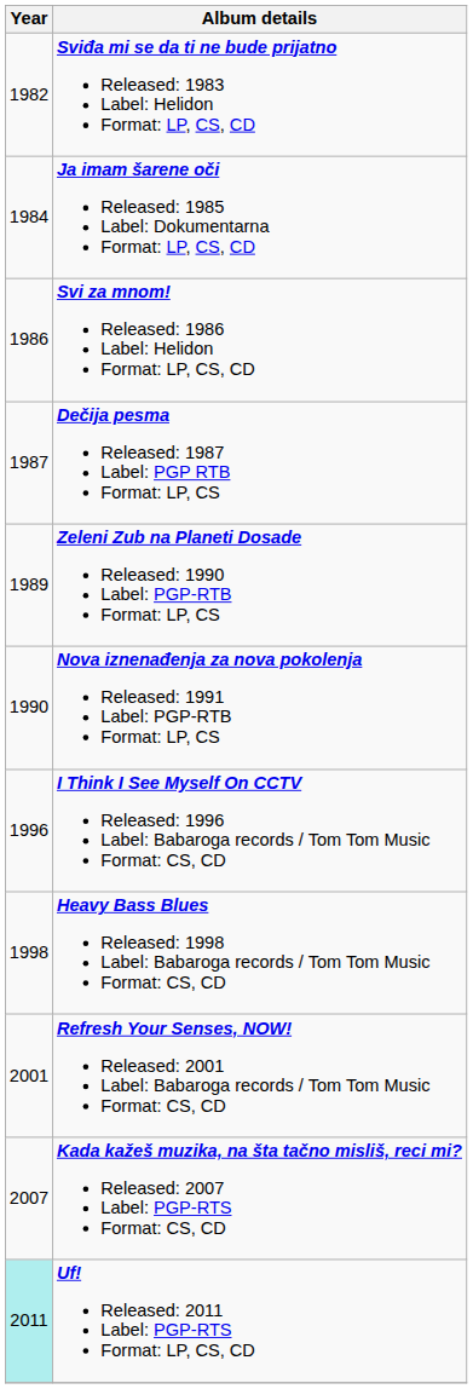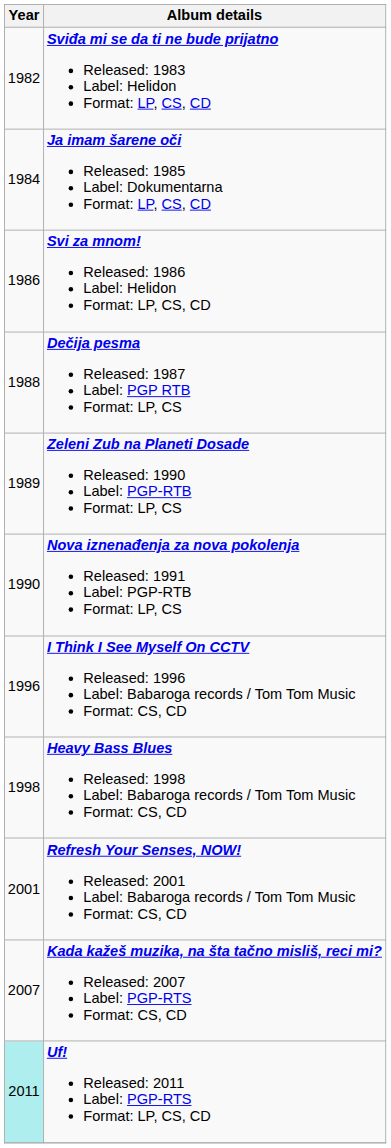Dečija pesma Released: 1987 Label: PGP RTB Format: LP, CS | Year: 1987 -> 1988
